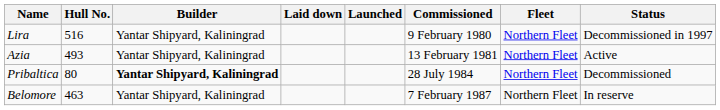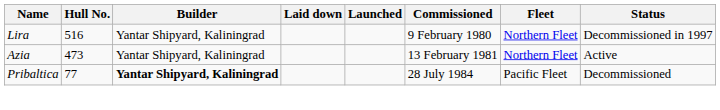Azia | Hull No.: 493 -> 473
Pribaltica | Hull No.: 80 -> 77
Pribaltica | Fleet: Northern Fleet -> Pacific Fleet
- row: Belomore | 463 | Yantar Shipyard, Kaliningrad | 7 February 1987 | Northern Fleet | In reserve
